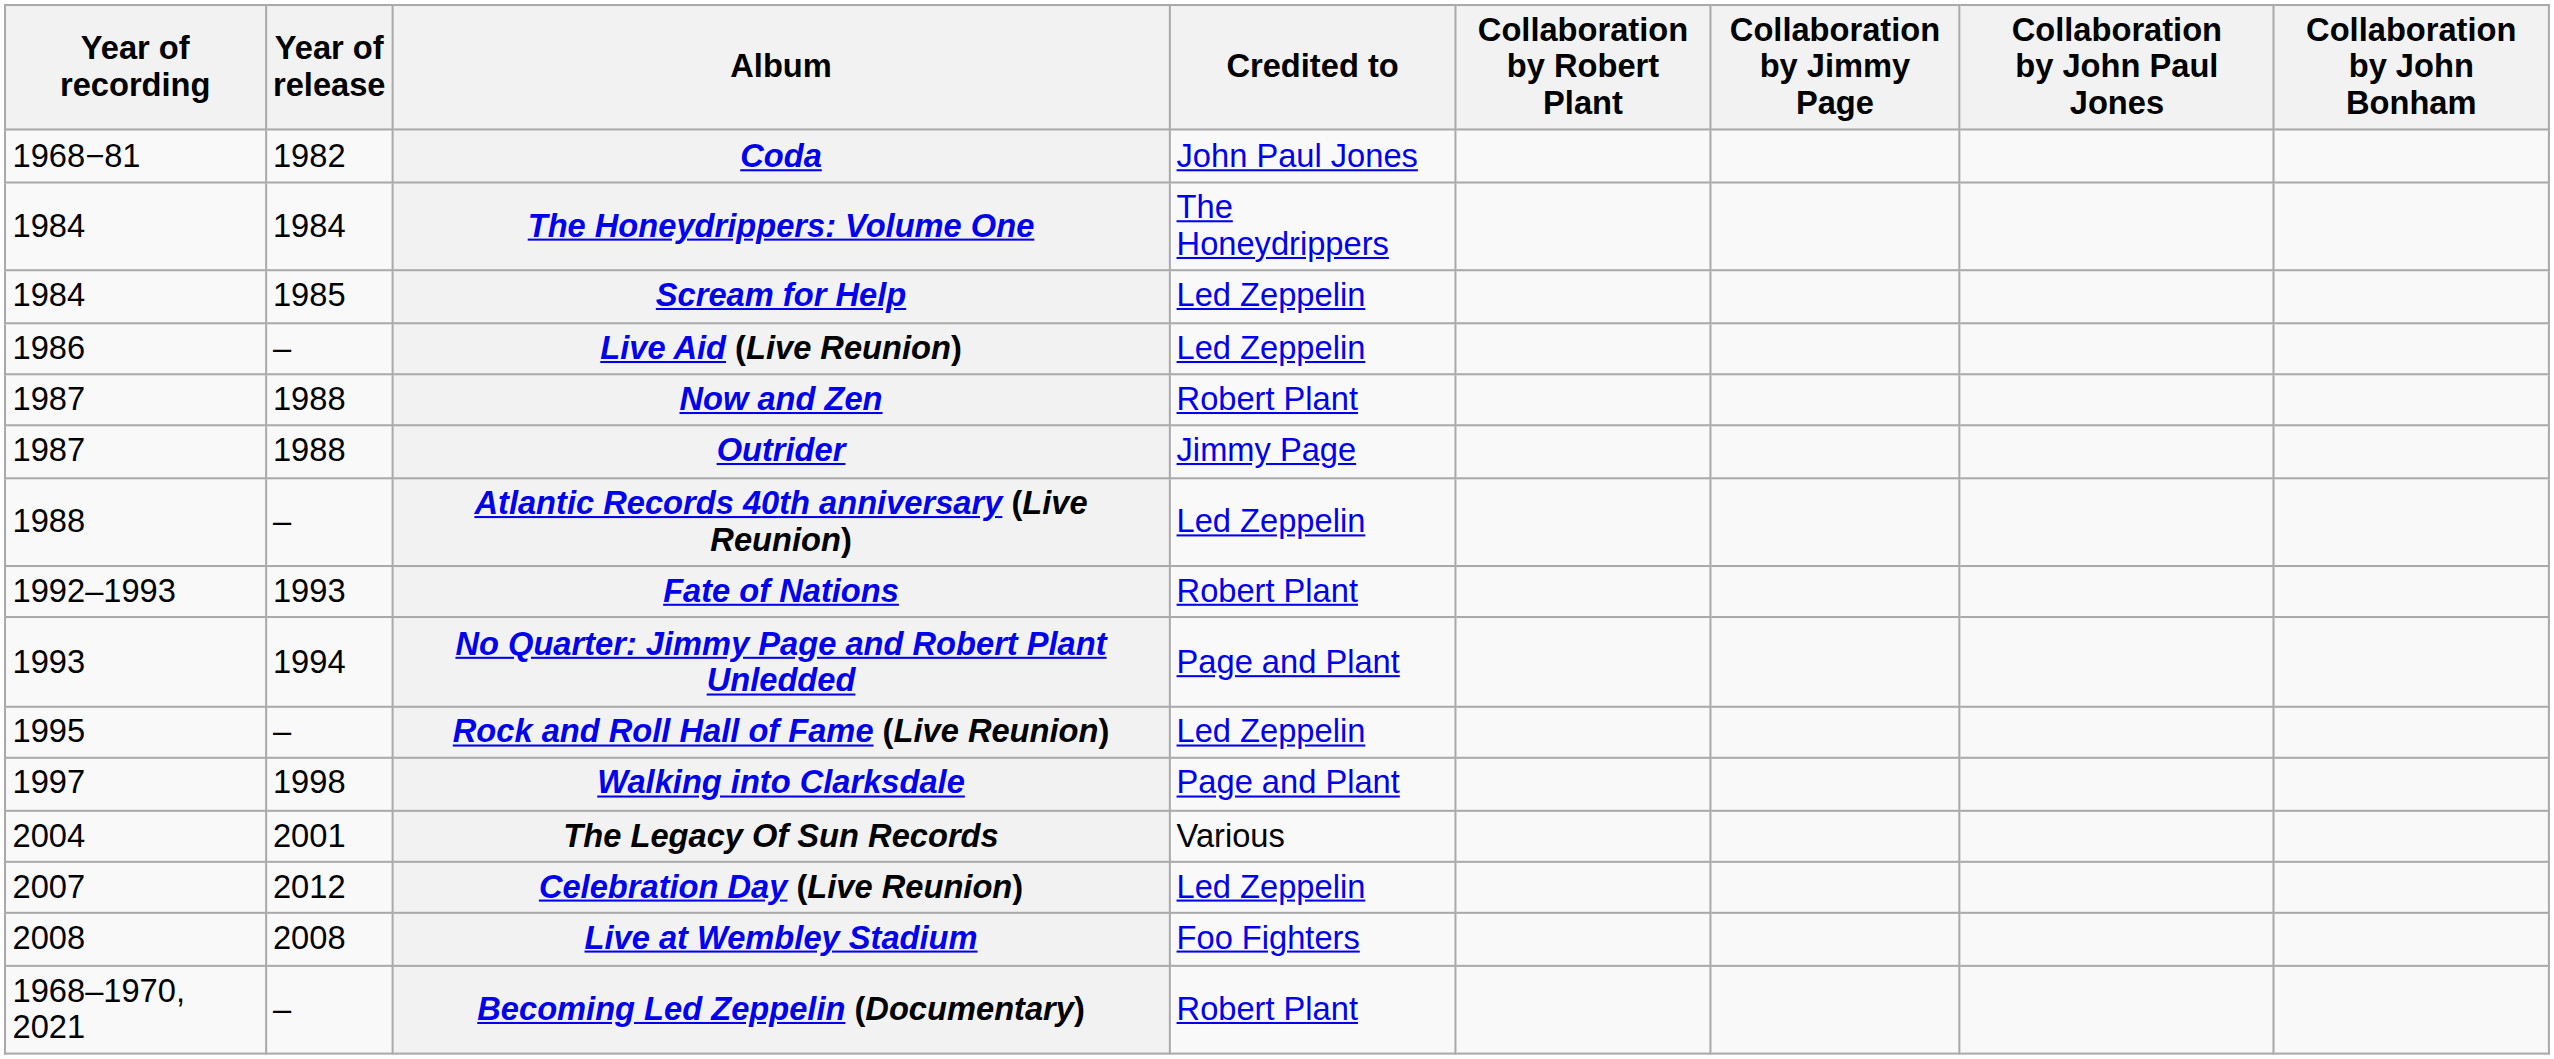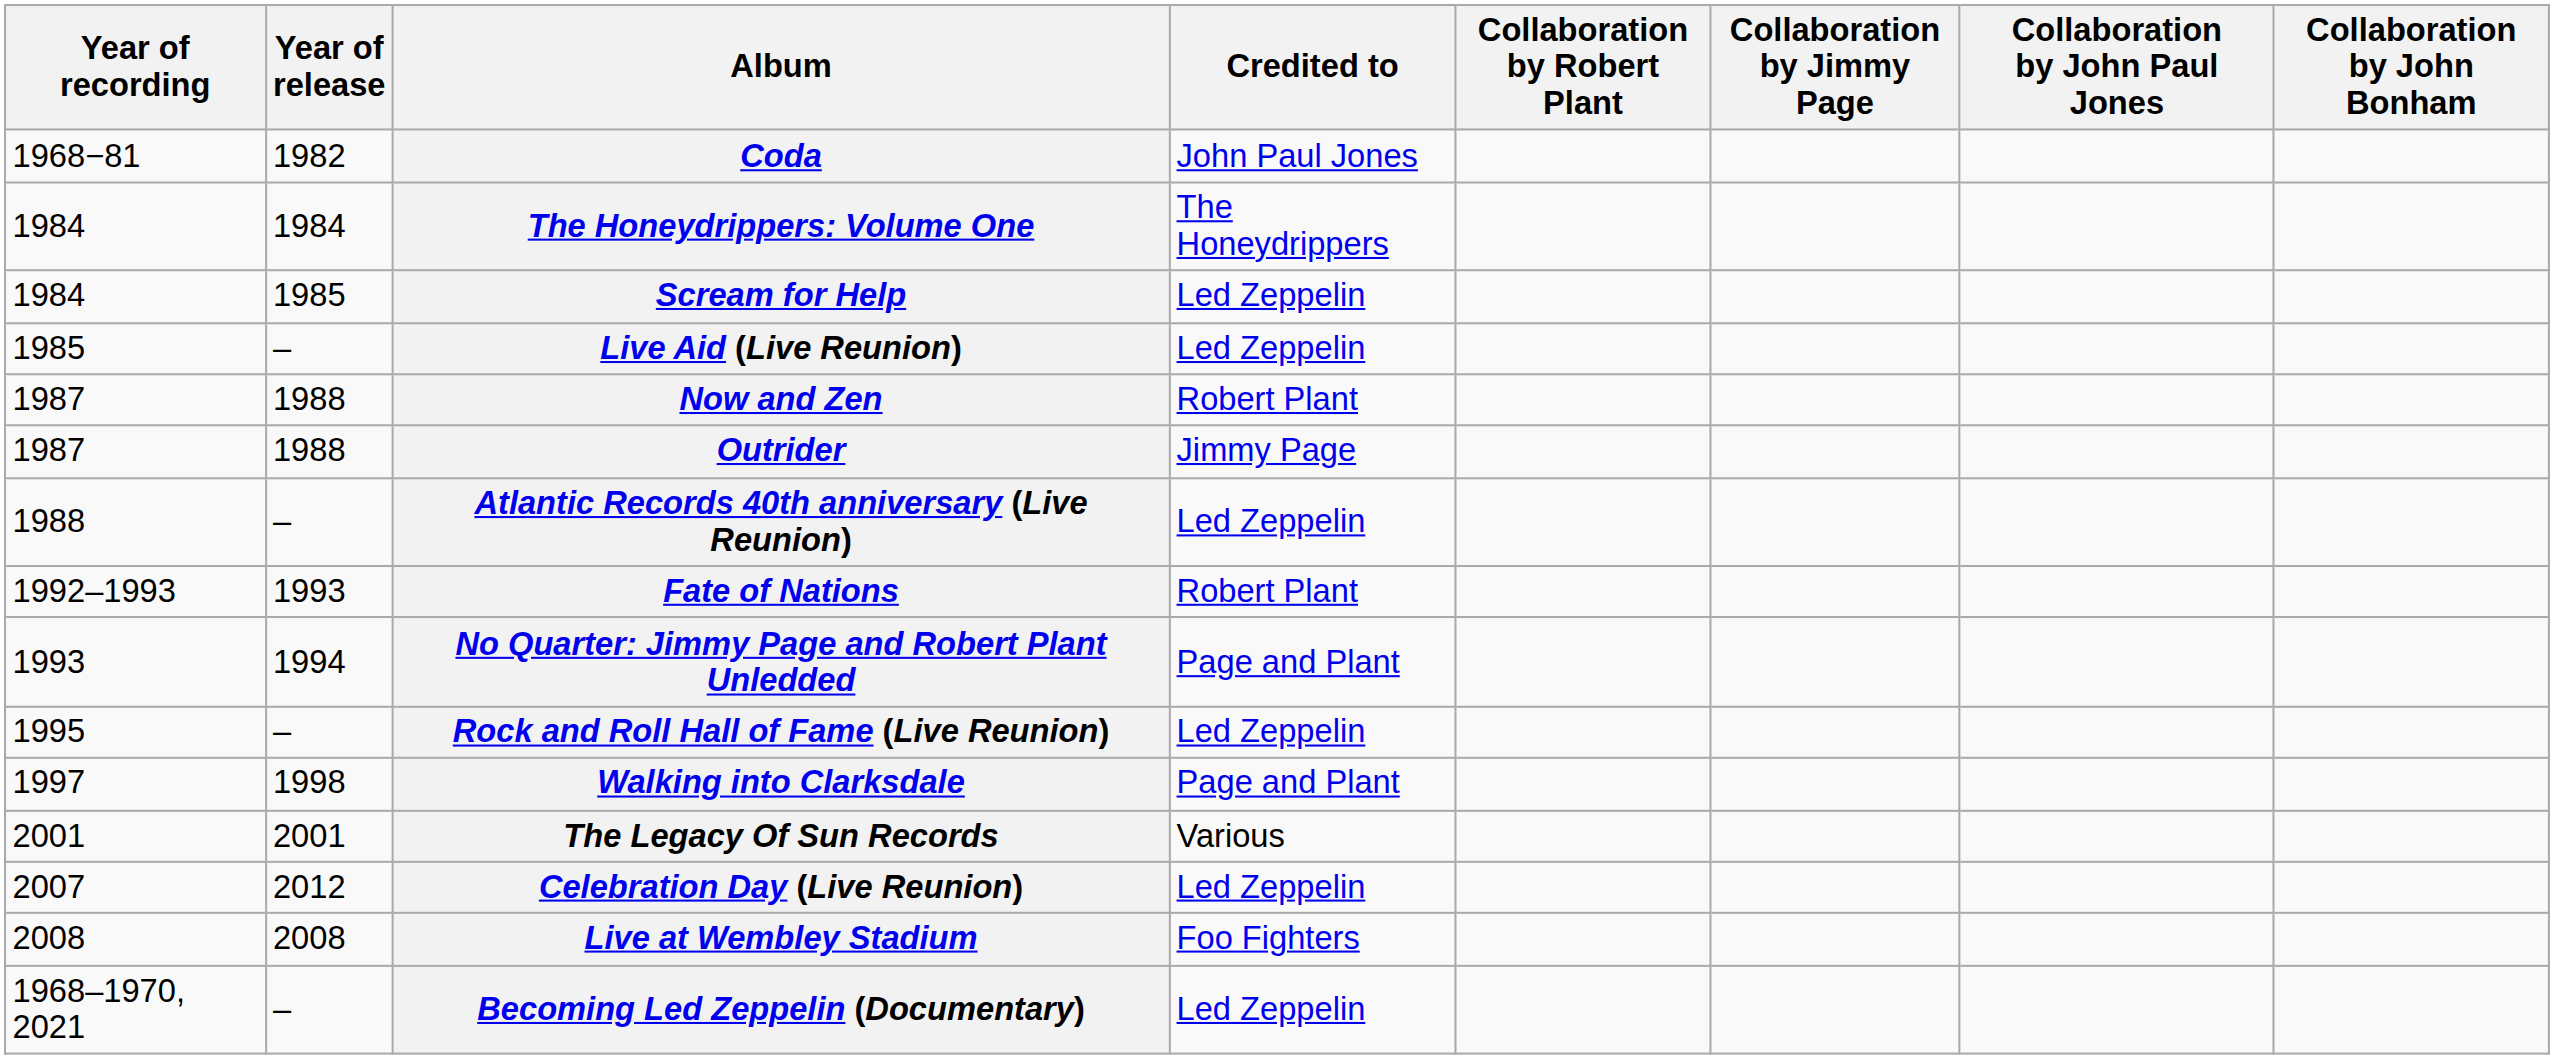Live Aid (Live Reunion) | Year of recording: 1986 -> 1985
The Legacy Of Sun Records | Year of recording: 2004 -> 2001
Becoming Led Zeppelin (Documentary) | Credited to: Robert Plant -> Led Zeppelin
